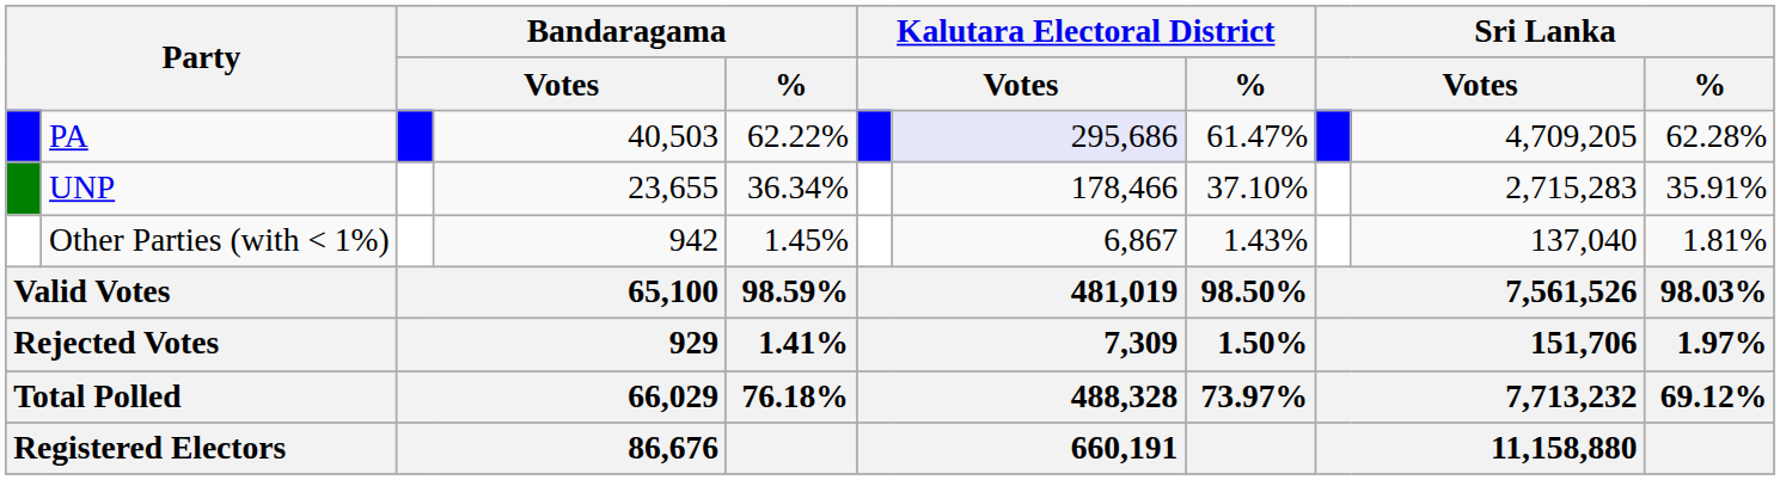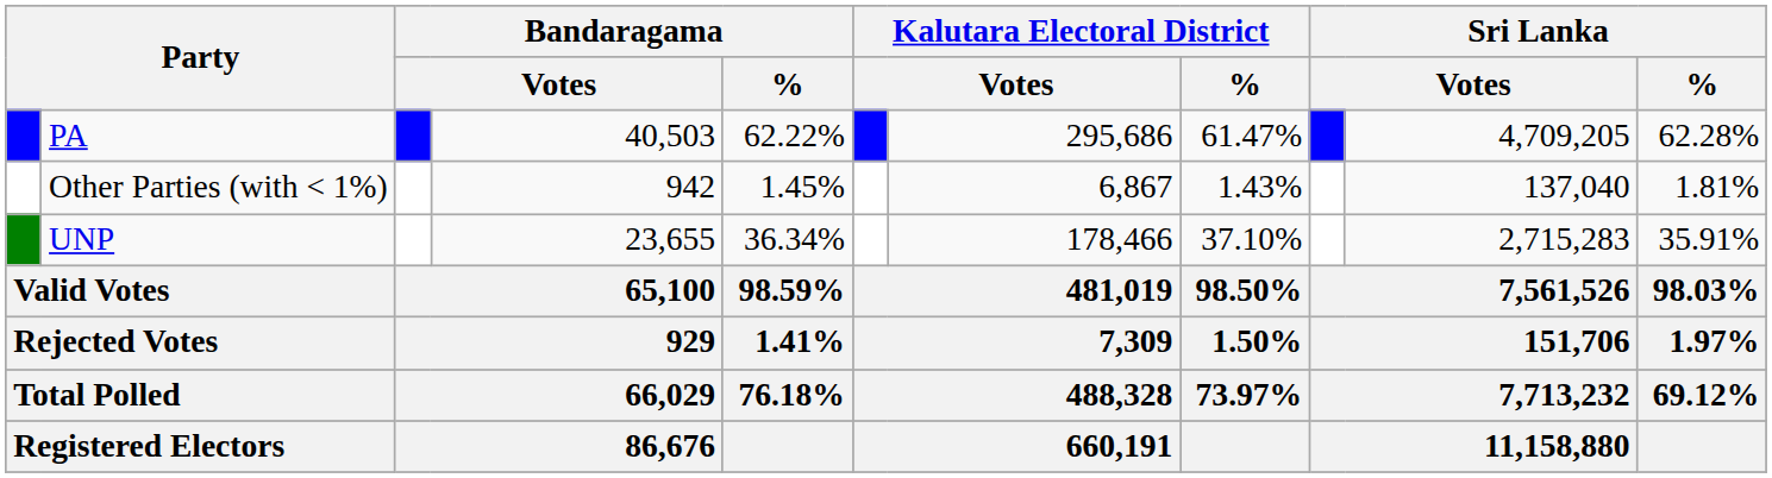PA | column 7: lavender background -> no background
rows swapped: UNP <-> Other Parties (with < 1%)
